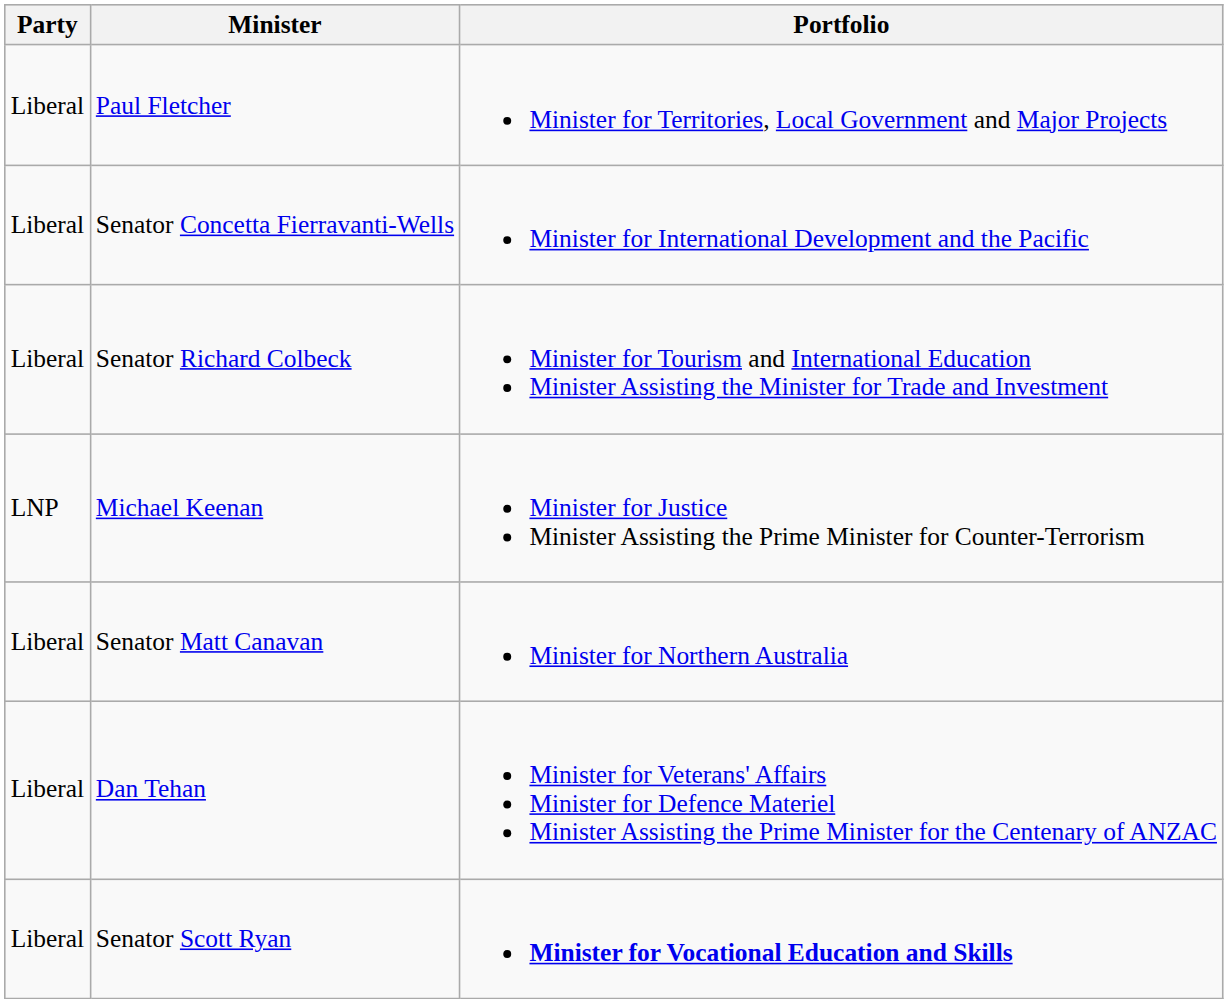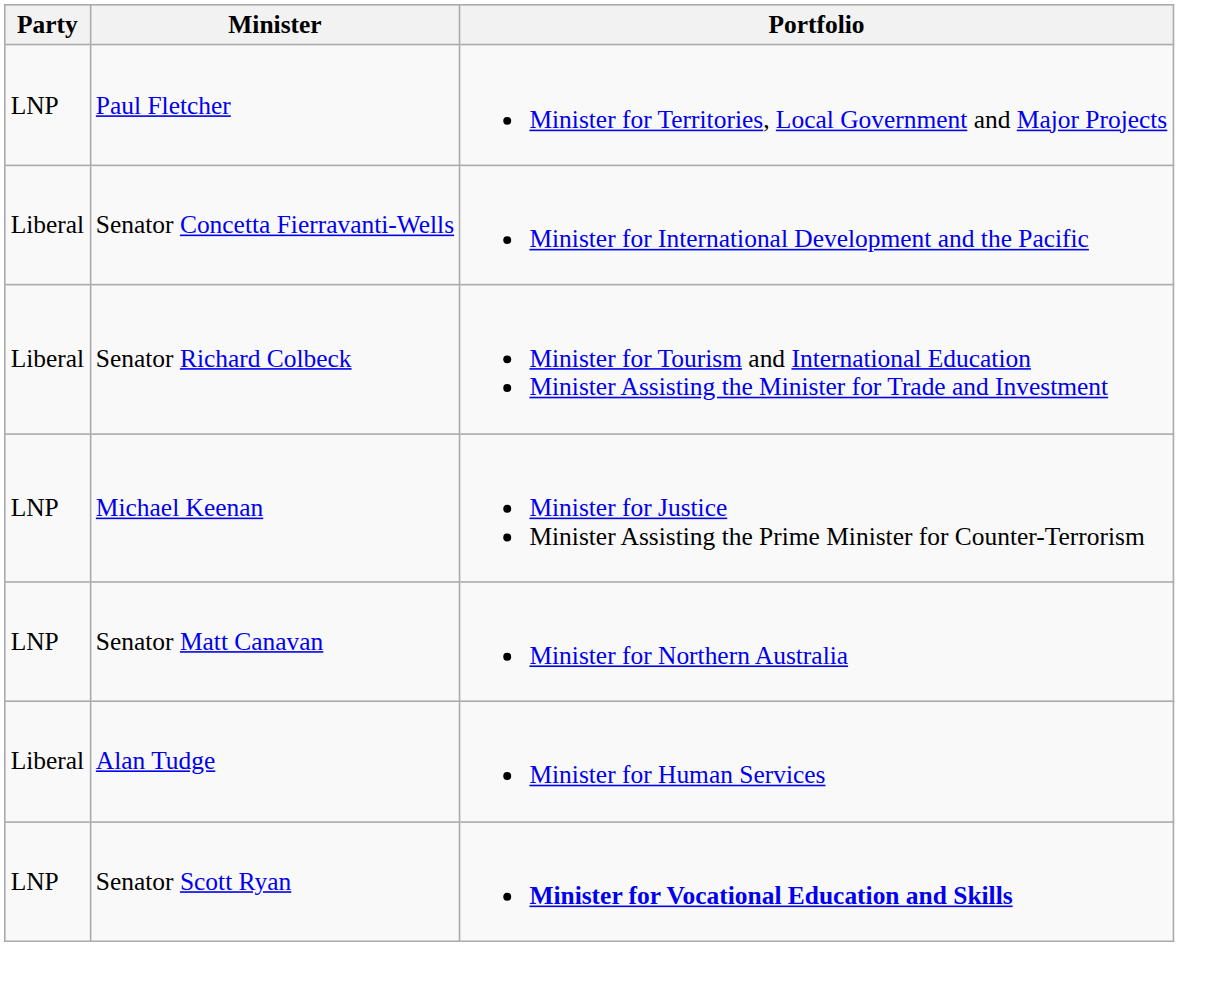Paul Fletcher | Party: Liberal -> LNP
Senator Matt Canavan | Party: Liberal -> LNP
- row: Liberal | Dan Tehan | Minister for Veterans' Affairs Minister for Defence Materiel Minister Assisting the Prime Minister for the Centenary of ANZAC
+ row: Liberal | Alan Tudge | Minister for Human Services
Senator Scott Ryan | Party: Liberal -> LNP
